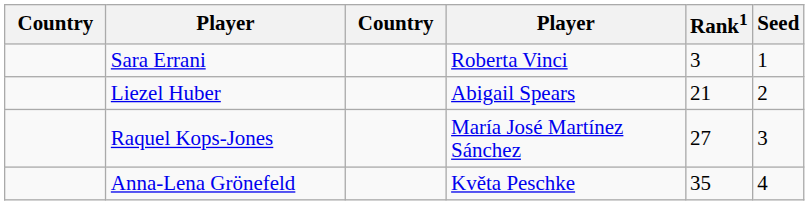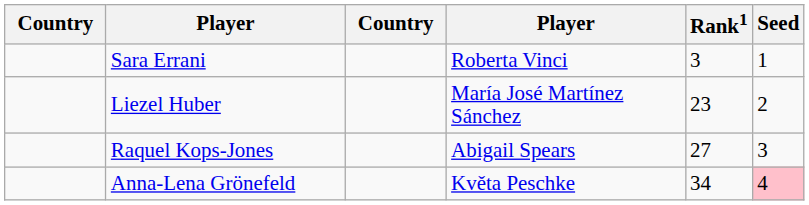Liezel Huber | column 4: Abigail Spears -> María José Martínez Sánchez
Liezel Huber | Rank1: 21 -> 23
Raquel Kops-Jones | column 4: María José Martínez Sánchez -> Abigail Spears
Anna-Lena Grönefeld | Rank1: 35 -> 34
Anna-Lena Grönefeld | Seed: no background -> pink background
